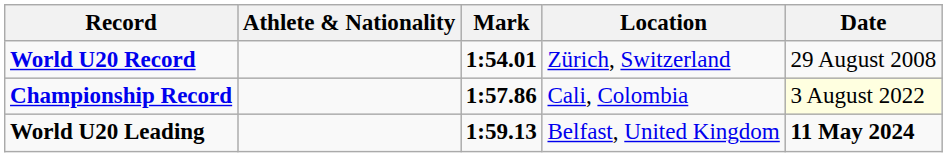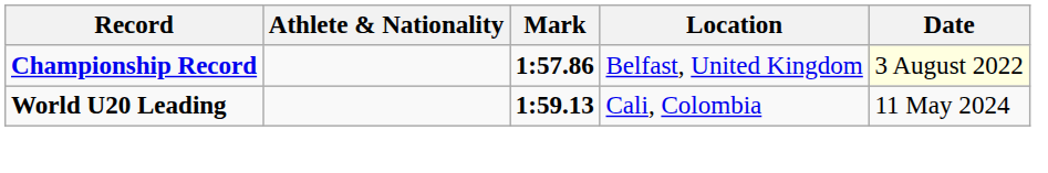- row: World U20 Record | 1:54.01 | Zürich, Switzerland | 29 August 2008
Championship Record | Location: Cali, Colombia -> Belfast, United Kingdom
World U20 Leading | Location: Belfast, United Kingdom -> Cali, Colombia
World U20 Leading | Date: bold -> normal
